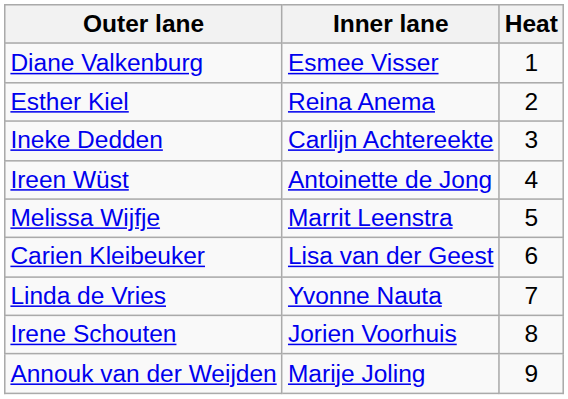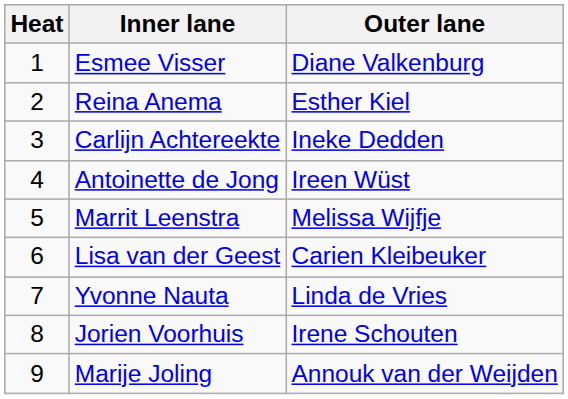columns swapped: Heat <-> Outer lane
